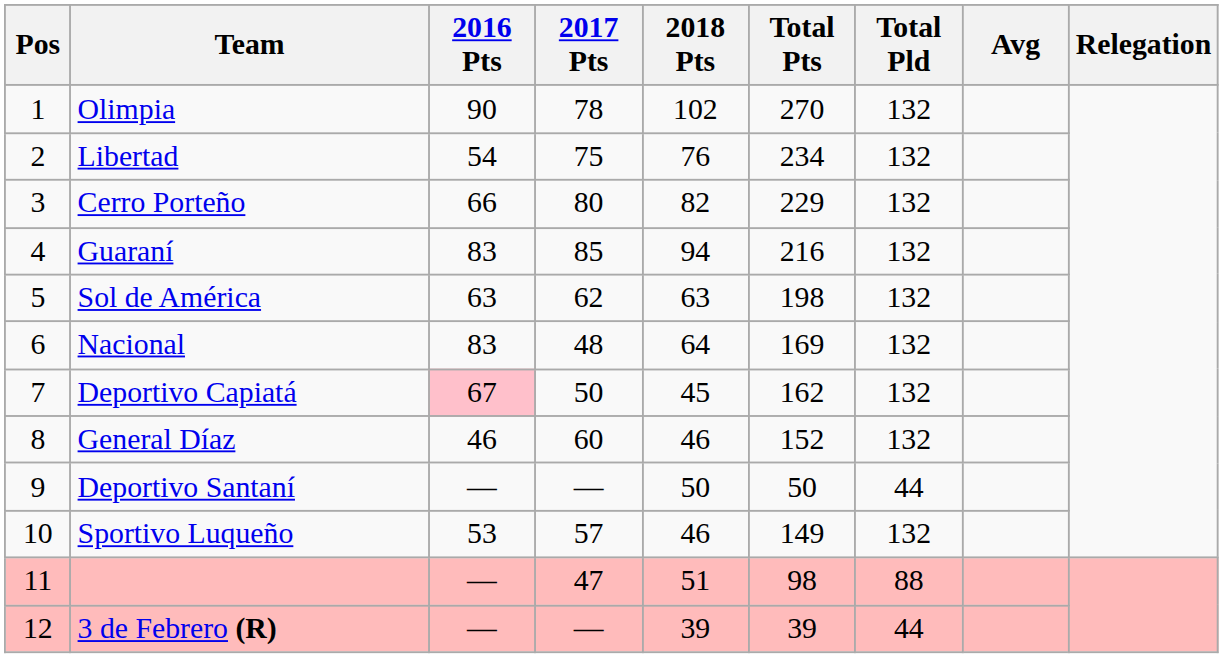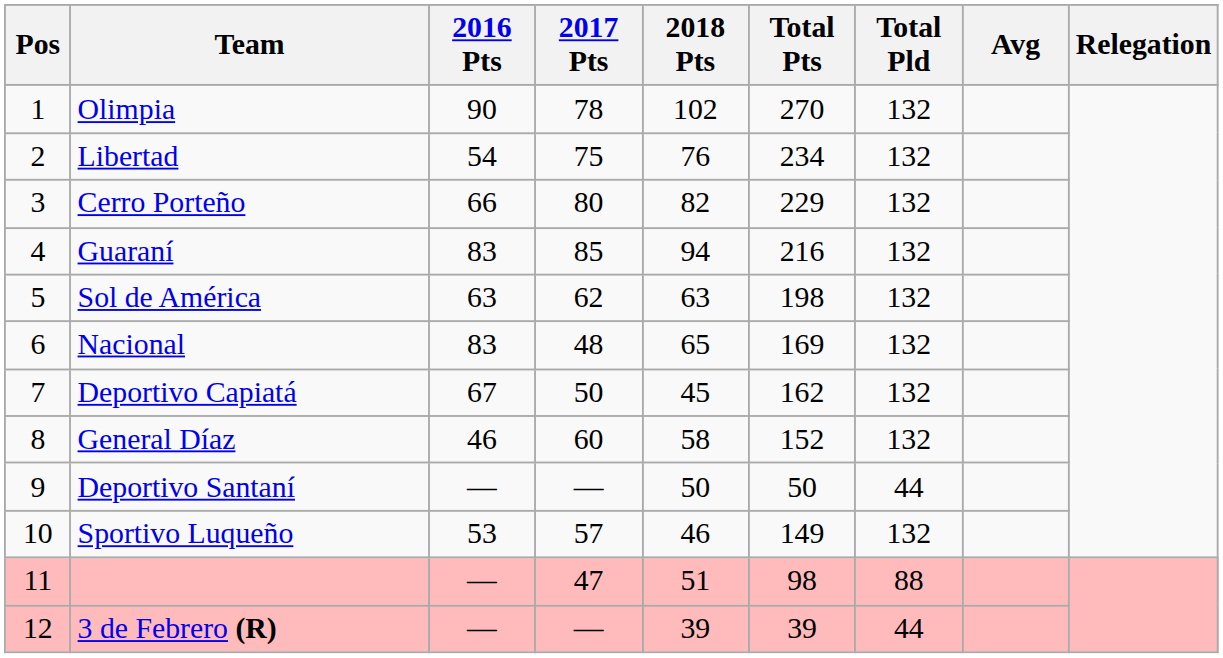Nacional | 2018 Pts: 64 -> 65
Deportivo Capiatá | 2016 Pts: pink background -> no background
General Díaz | 2018 Pts: 46 -> 58
